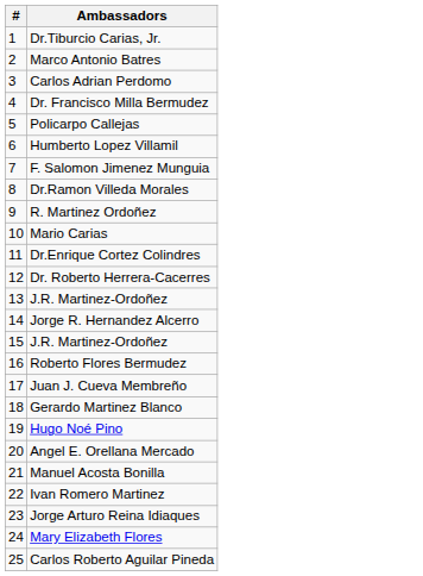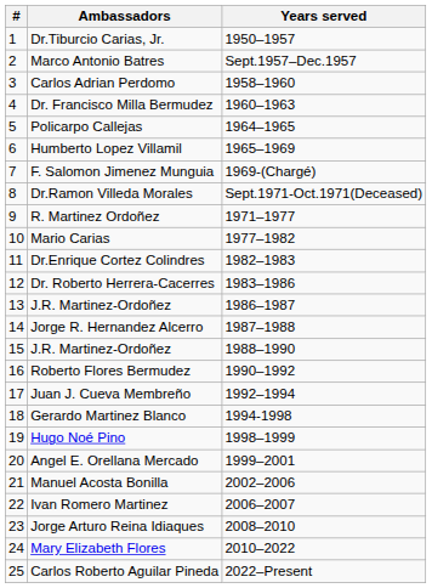+ column: Years served | 1950–1957 | Sept.1957–Dec.1957 | 1958–1960 | 1960–1963 | 1964–1965 | 1965–1969 | 1969-(Chargé) | Sept.1971-Oct.1971(Deceased) | 1971–1977 | 1977–1982 | 1982–1983 | 1983–1986 | 1986–1987 | 1987–1988 | 1988–1990 | 1990–1992 | 1992–1994 | 1994-1998 | 1998–1999 | 1999–2001 | 2002–2006 | 2006–2007 | 2008–2010 | 2010–2022 | 2022–Present
